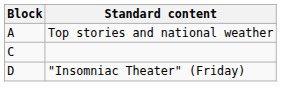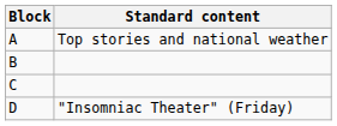+ row: B
